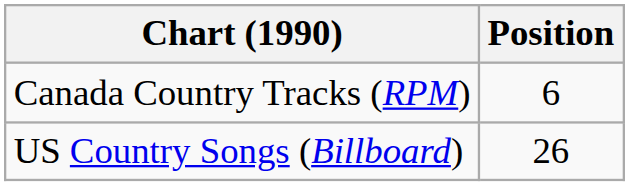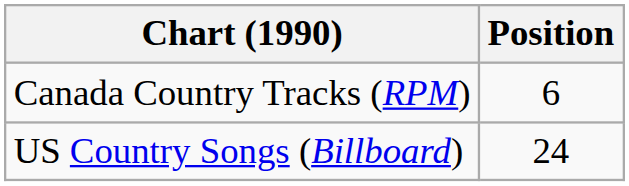US Country Songs (Billboard) | Position: 26 -> 24
